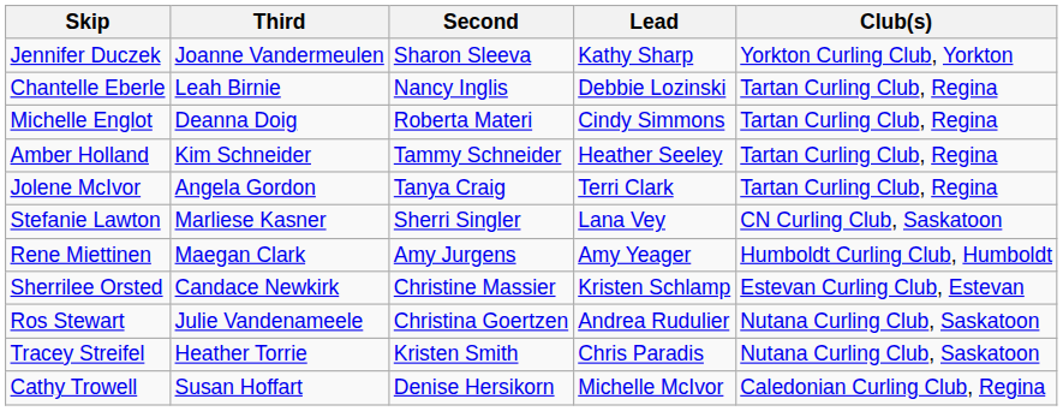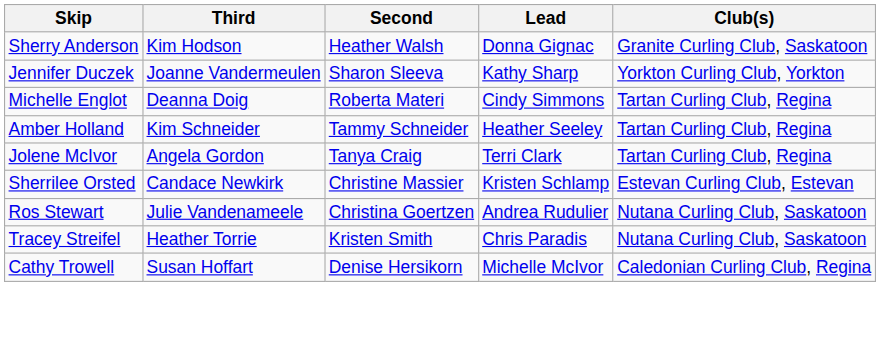+ row: Sherry Anderson | Kim Hodson | Heather Walsh | Donna Gignac | Granite Curling Club, Saskatoon
- row: Chantelle Eberle | Leah Birnie | Nancy Inglis | Debbie Lozinski | Tartan Curling Club, Regina
- row: Stefanie Lawton | Marliese Kasner | Sherri Singler | Lana Vey | CN Curling Club, Saskatoon
- row: Rene Miettinen | Maegan Clark | Amy Jurgens | Amy Yeager | Humboldt Curling Club, Humboldt
